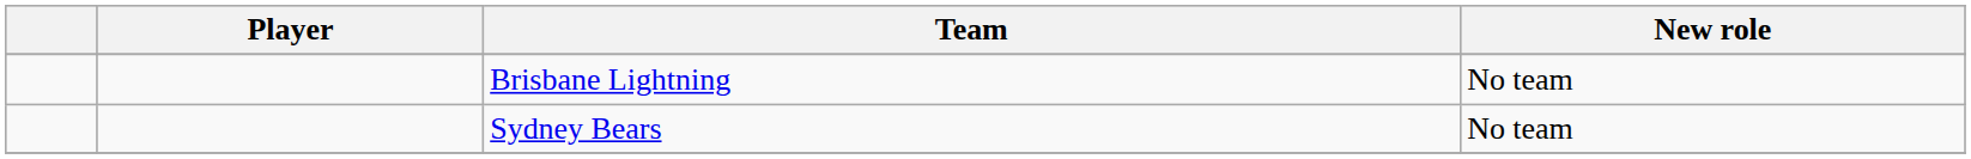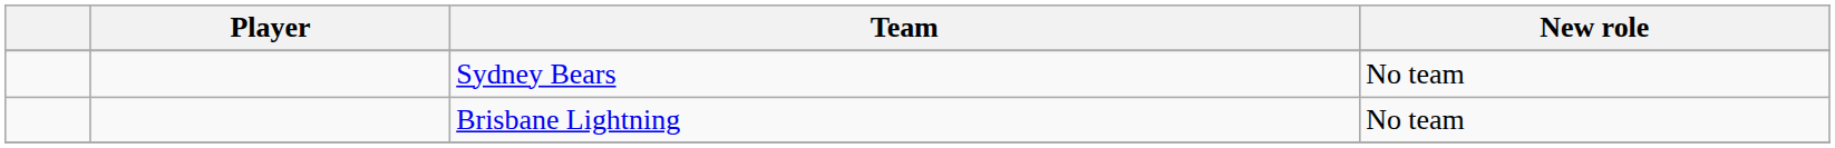rows swapped: Brisbane Lightning <-> Sydney Bears
